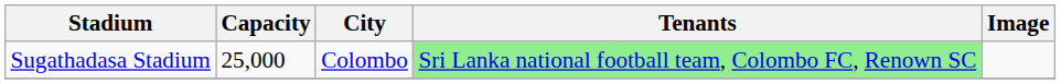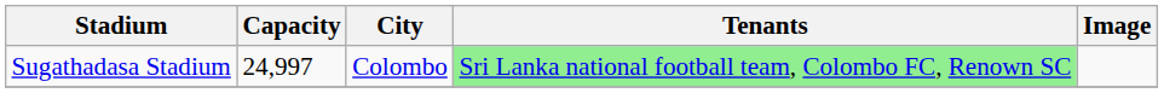Sugathadasa Stadium | Capacity: 25,000 -> 24,997
